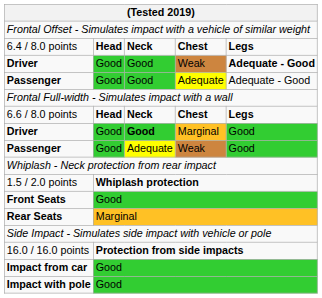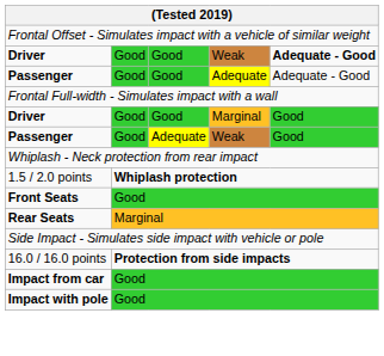- row: 6.4 / 8.0 points | Head | Neck | Chest | Legs
- row: 6.6 / 8.0 points | Head | Neck | Chest | Legs
Driver / Marginal | column 3: bold -> normal
